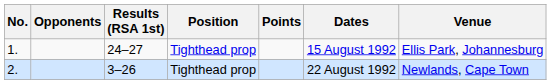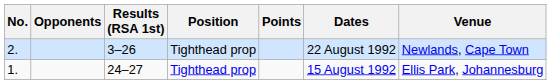rows swapped: 1. <-> 2.
